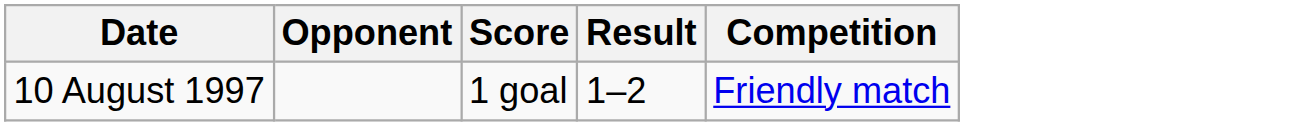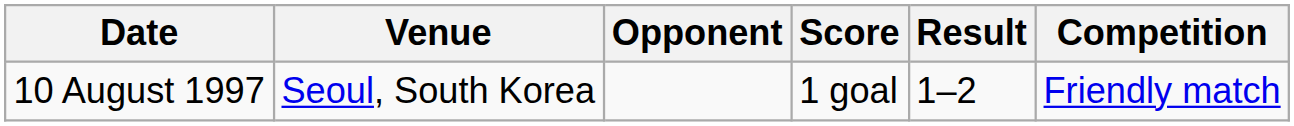+ column: Venue | Seoul, South Korea
